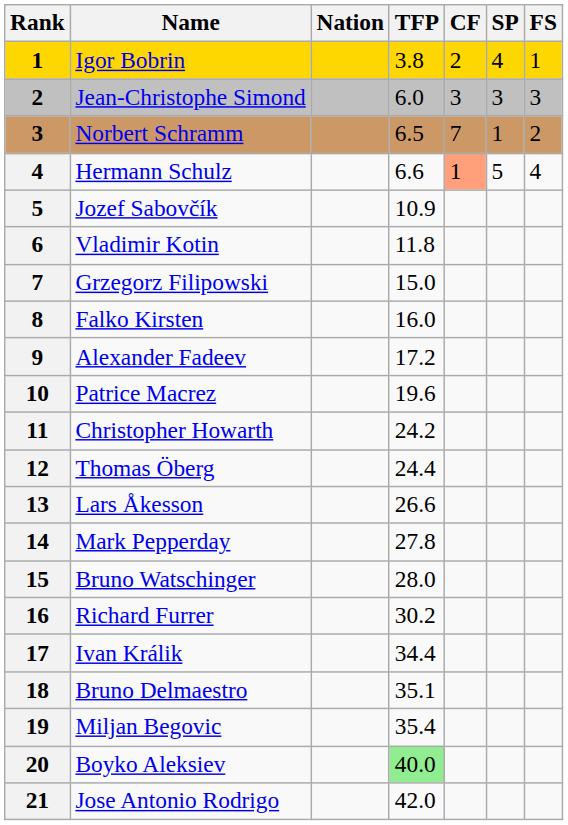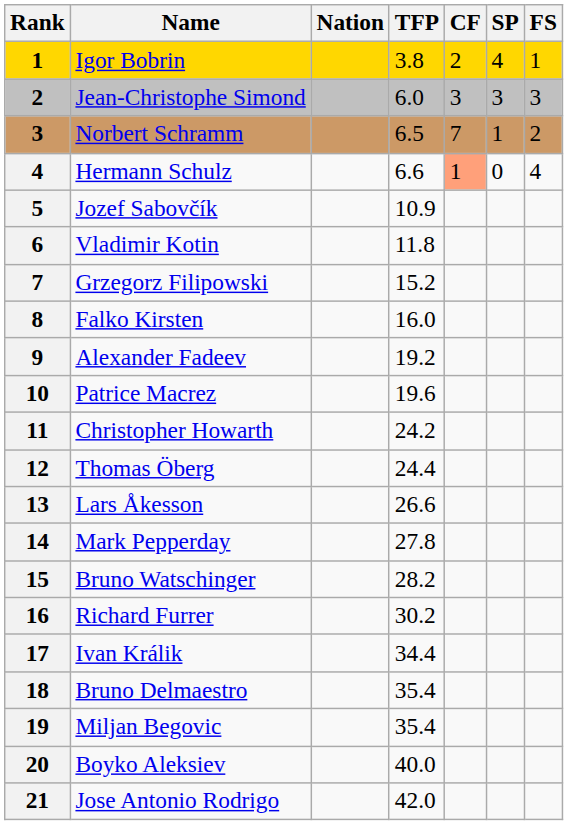Hermann Schulz | SP: 5 -> 0
Grzegorz Filipowski | TFP: 15.0 -> 15.2
Alexander Fadeev | TFP: 17.2 -> 19.2
Bruno Watschinger | TFP: 28.0 -> 28.2
Bruno Delmaestro | TFP: 35.1 -> 35.4
Boyko Aleksiev | TFP: lightgreen background -> no background
